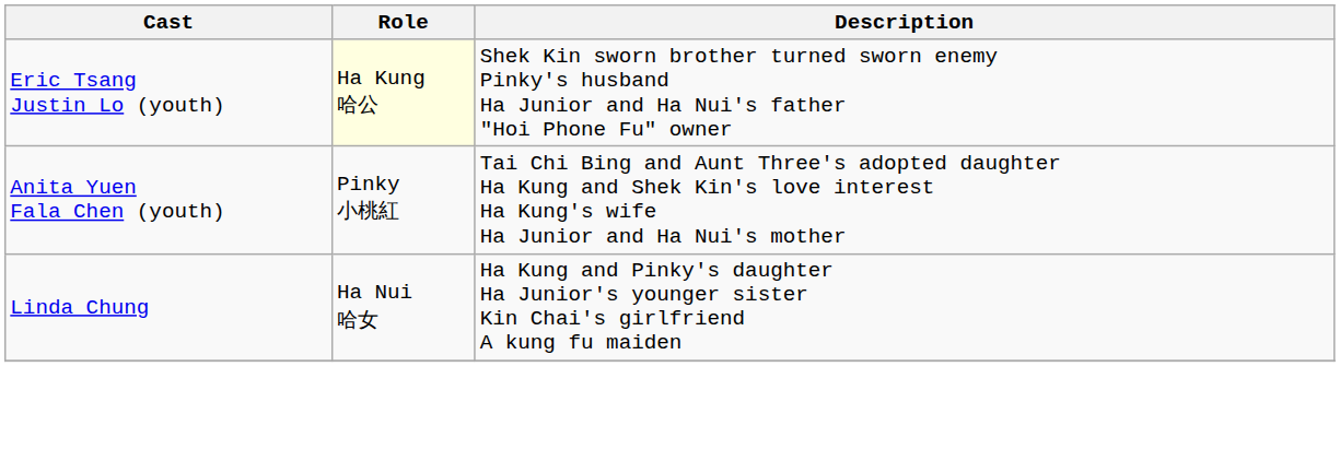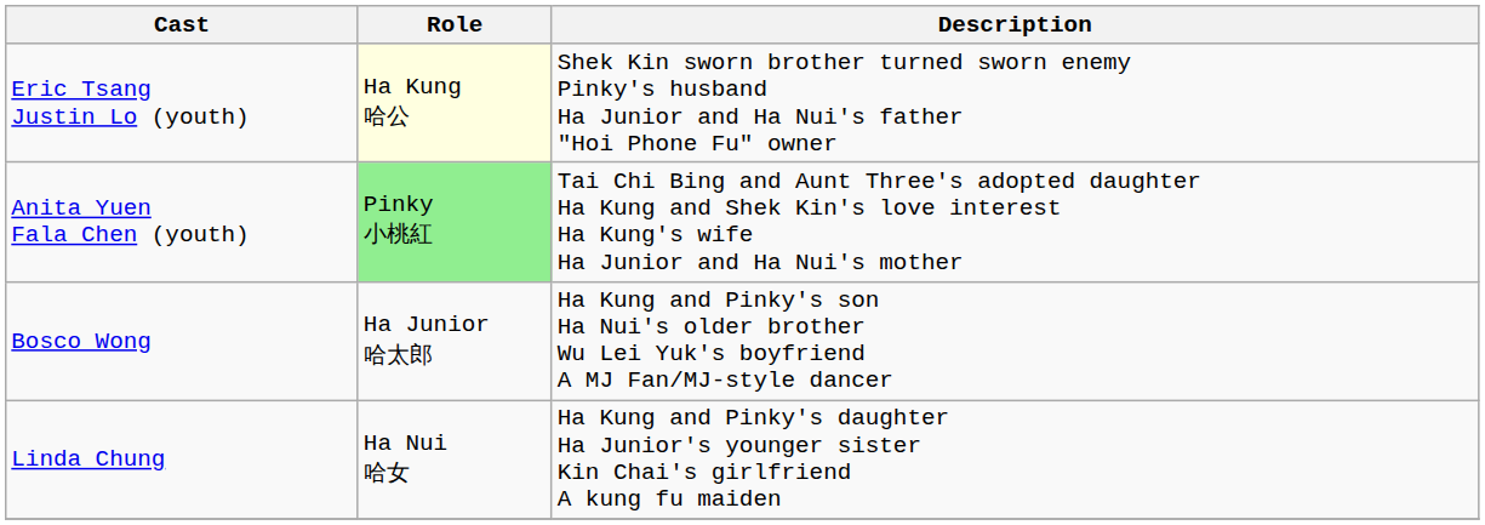Anita Yuen Fala Chen (youth) | Role: no background -> lightgreen background
+ row: Bosco Wong | Ha Junior 哈太郎 | Ha Kung and Pinky's son Ha Nui's older brother Wu Lei Yuk's boyfriend A MJ Fan/MJ-style dancer
